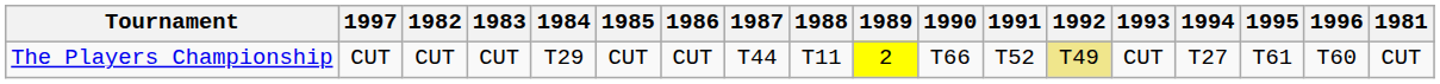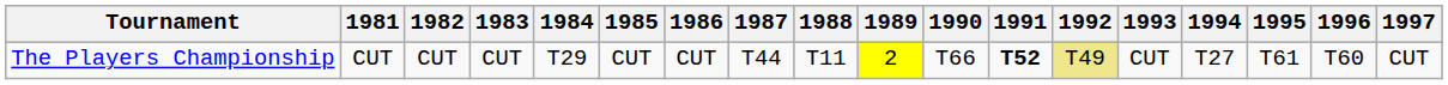columns swapped: 1981 <-> 1997
The Players Championship | 1991: normal -> bold
